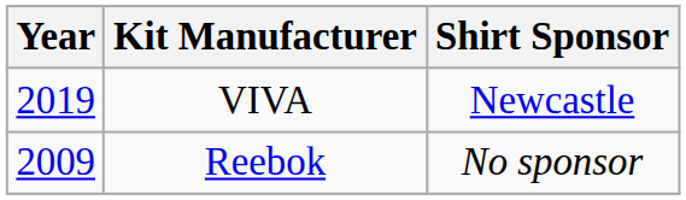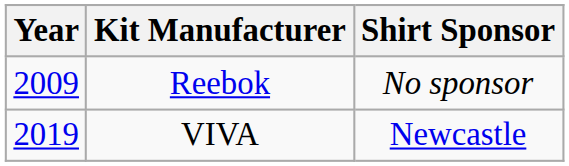rows swapped: Reebok <-> VIVA
